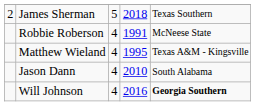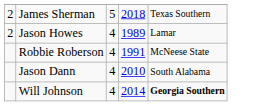+ row: 2 | Jason Howes | 4 | 1989 | Lamar
- row: Matthew Wieland | 4 | 1995 | Texas A&M - Kingsville
Will Johnson | column 4: 2016 -> 2014
